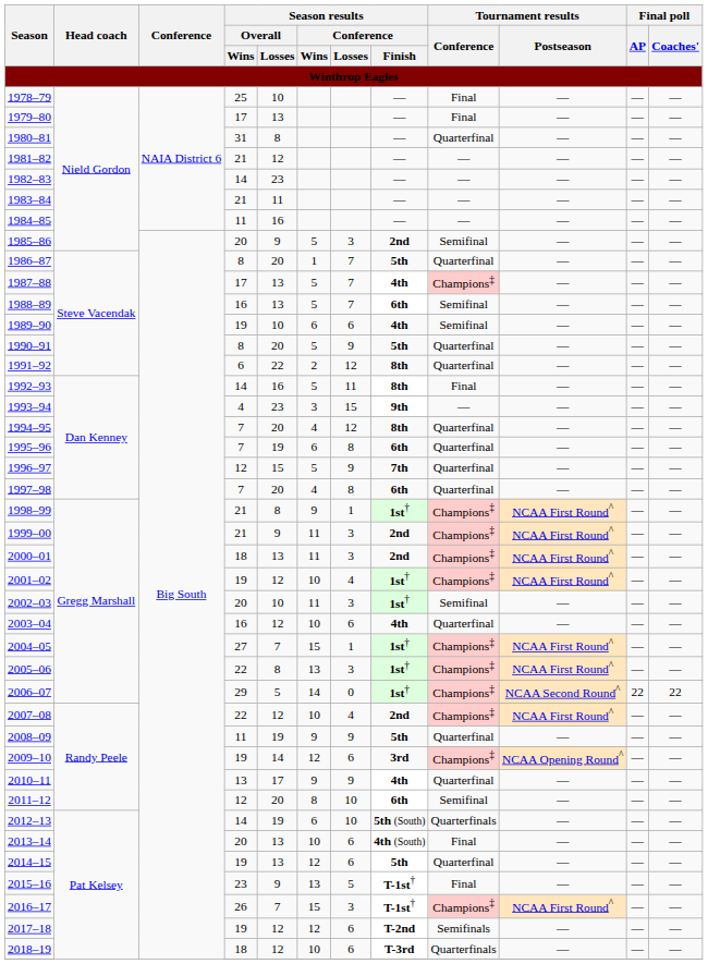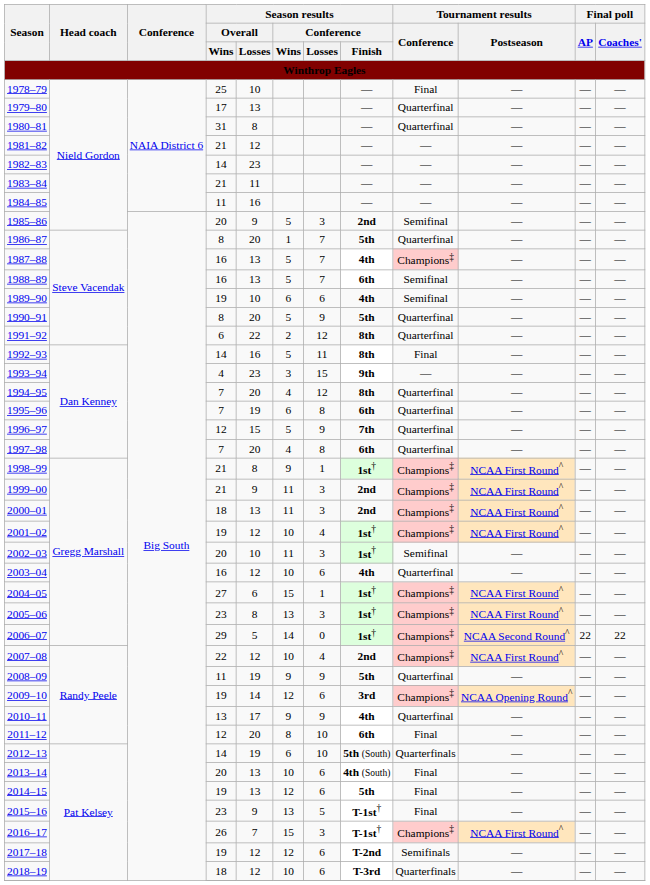1979–80 | Tournament results / Conference: Final -> Quarterfinal
1987–88 | Season results / Overall / Wins: 17 -> 16
2004–05 | Season results / Overall / Losses: 7 -> 6
2005–06 | Season results / Overall / Wins: 22 -> 23
2011–12 | Tournament results / Conference: Semifinal -> Final
2014–15 | Tournament results / Conference: Quarterfinal -> Final
